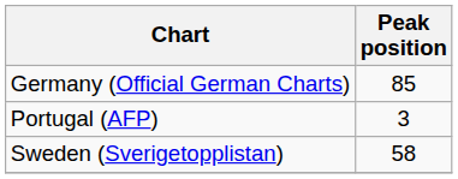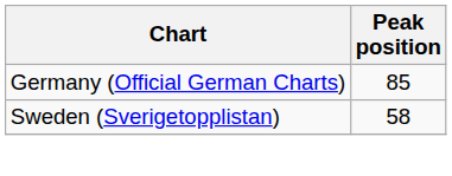- row: Portugal (AFP) | 3
